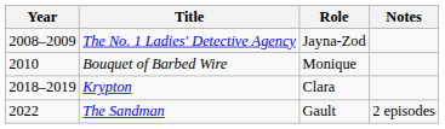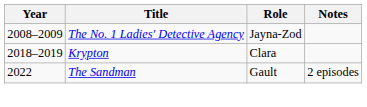- row: 2010 | Bouquet of Barbed Wire | Monique
